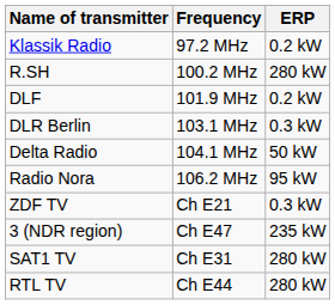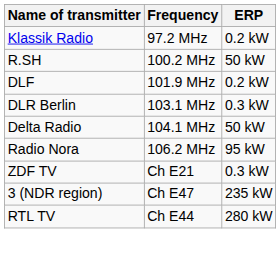R.SH | ERP: 280 kW -> 50 kW
- row: SAT1 TV | Ch E31 | 280 kW
